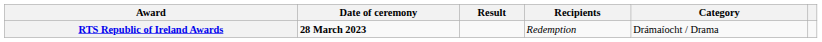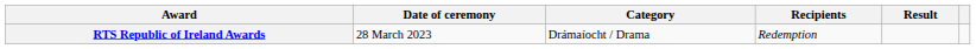columns swapped: Category <-> Result
RTS Republic of Ireland Awards | Date of ceremony: bold -> normal
